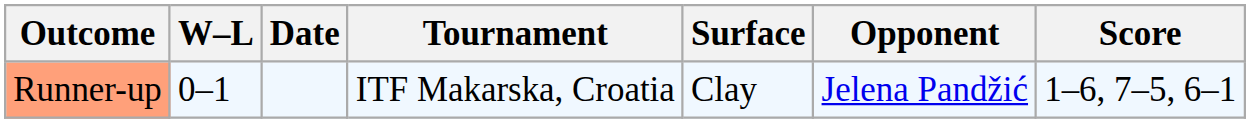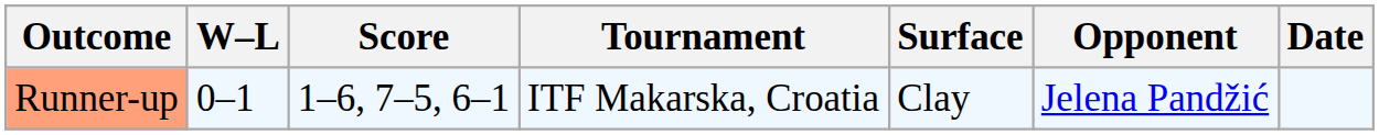columns swapped: Date <-> Score
